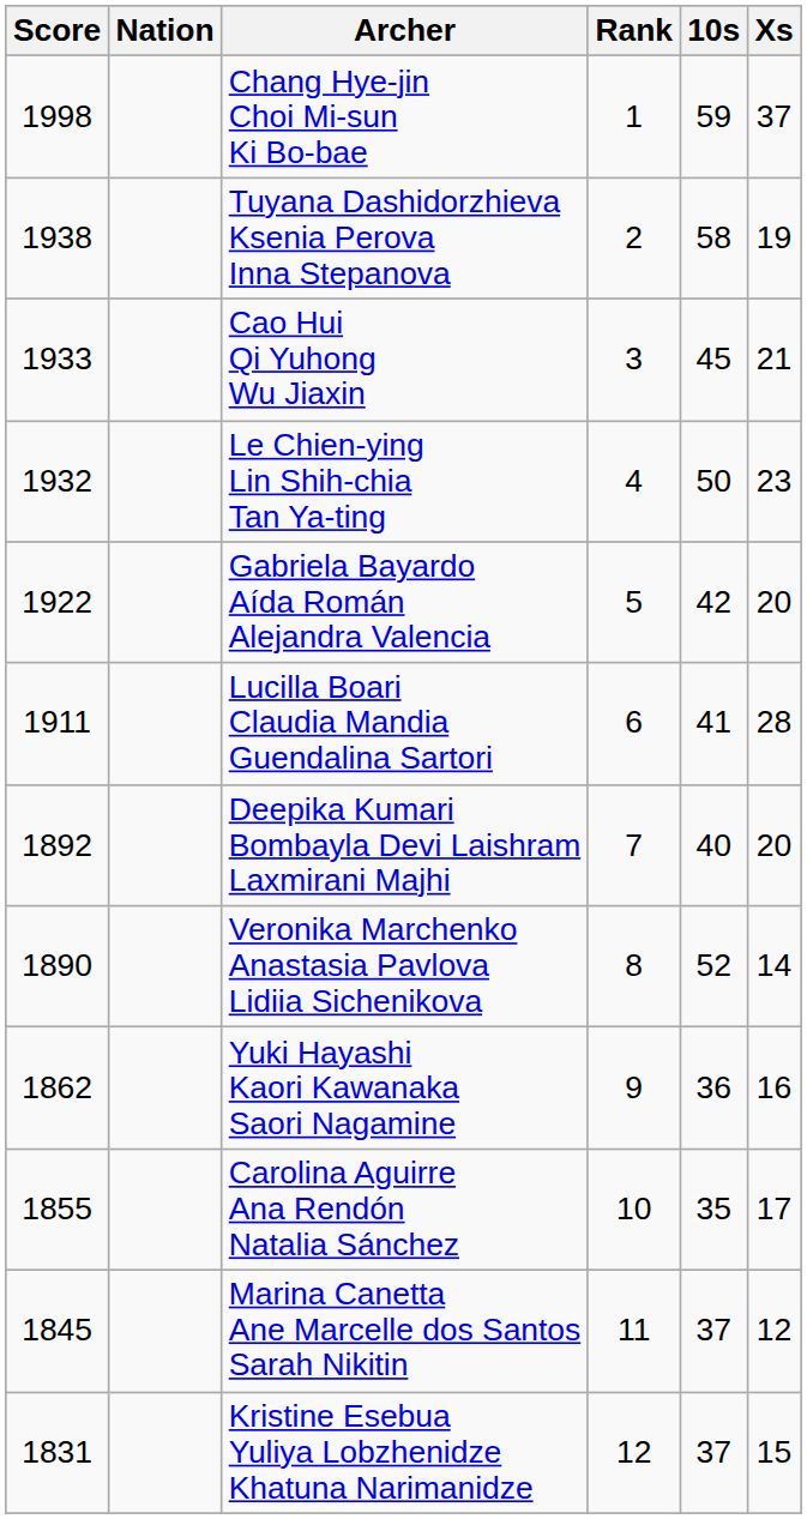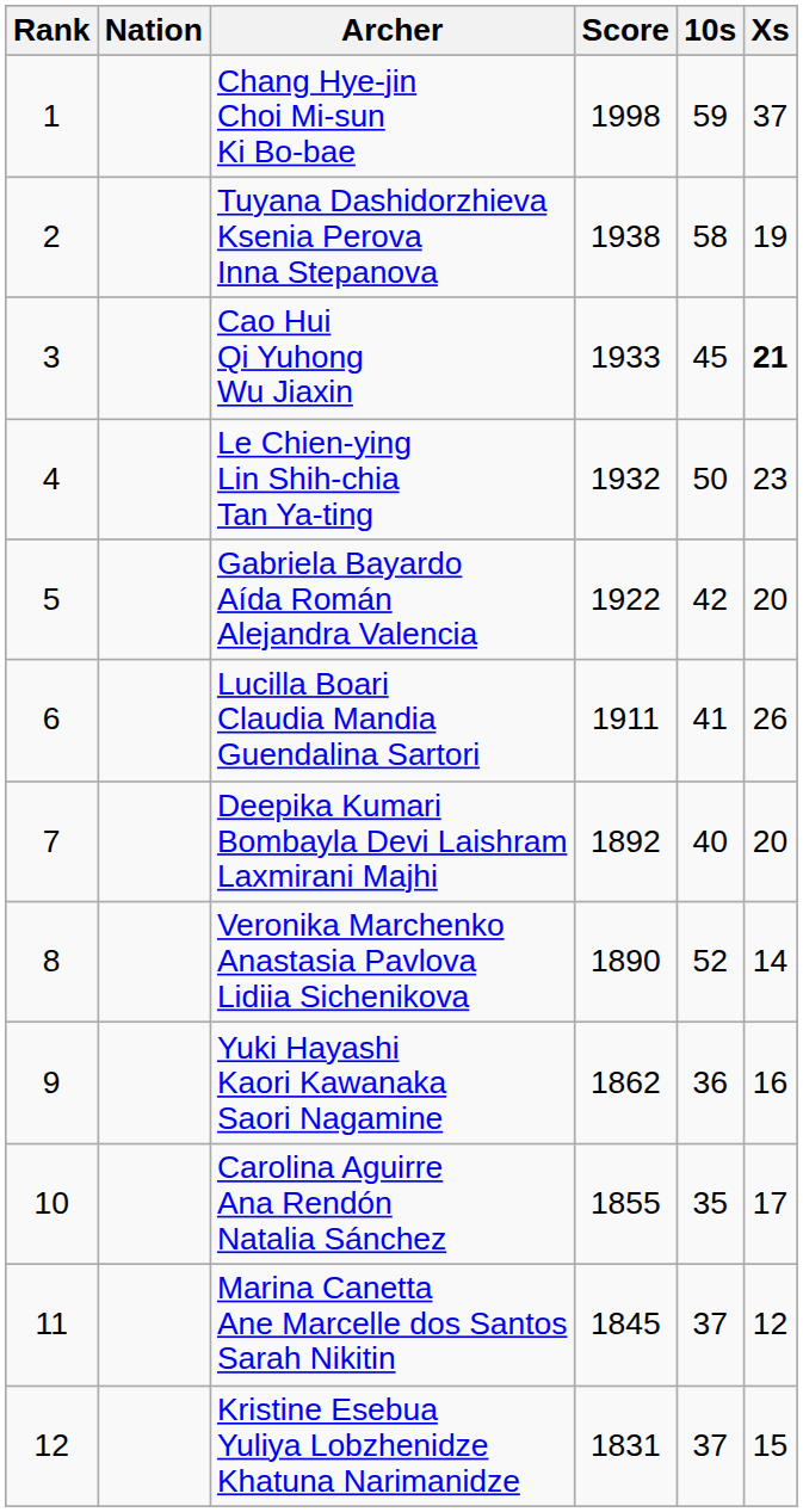columns swapped: Rank <-> Score
Cao Hui Qi Yuhong Wu Jiaxin | Xs: normal -> bold
Lucilla Boari Claudia Mandia Guendalina Sartori | Xs: 28 -> 26
